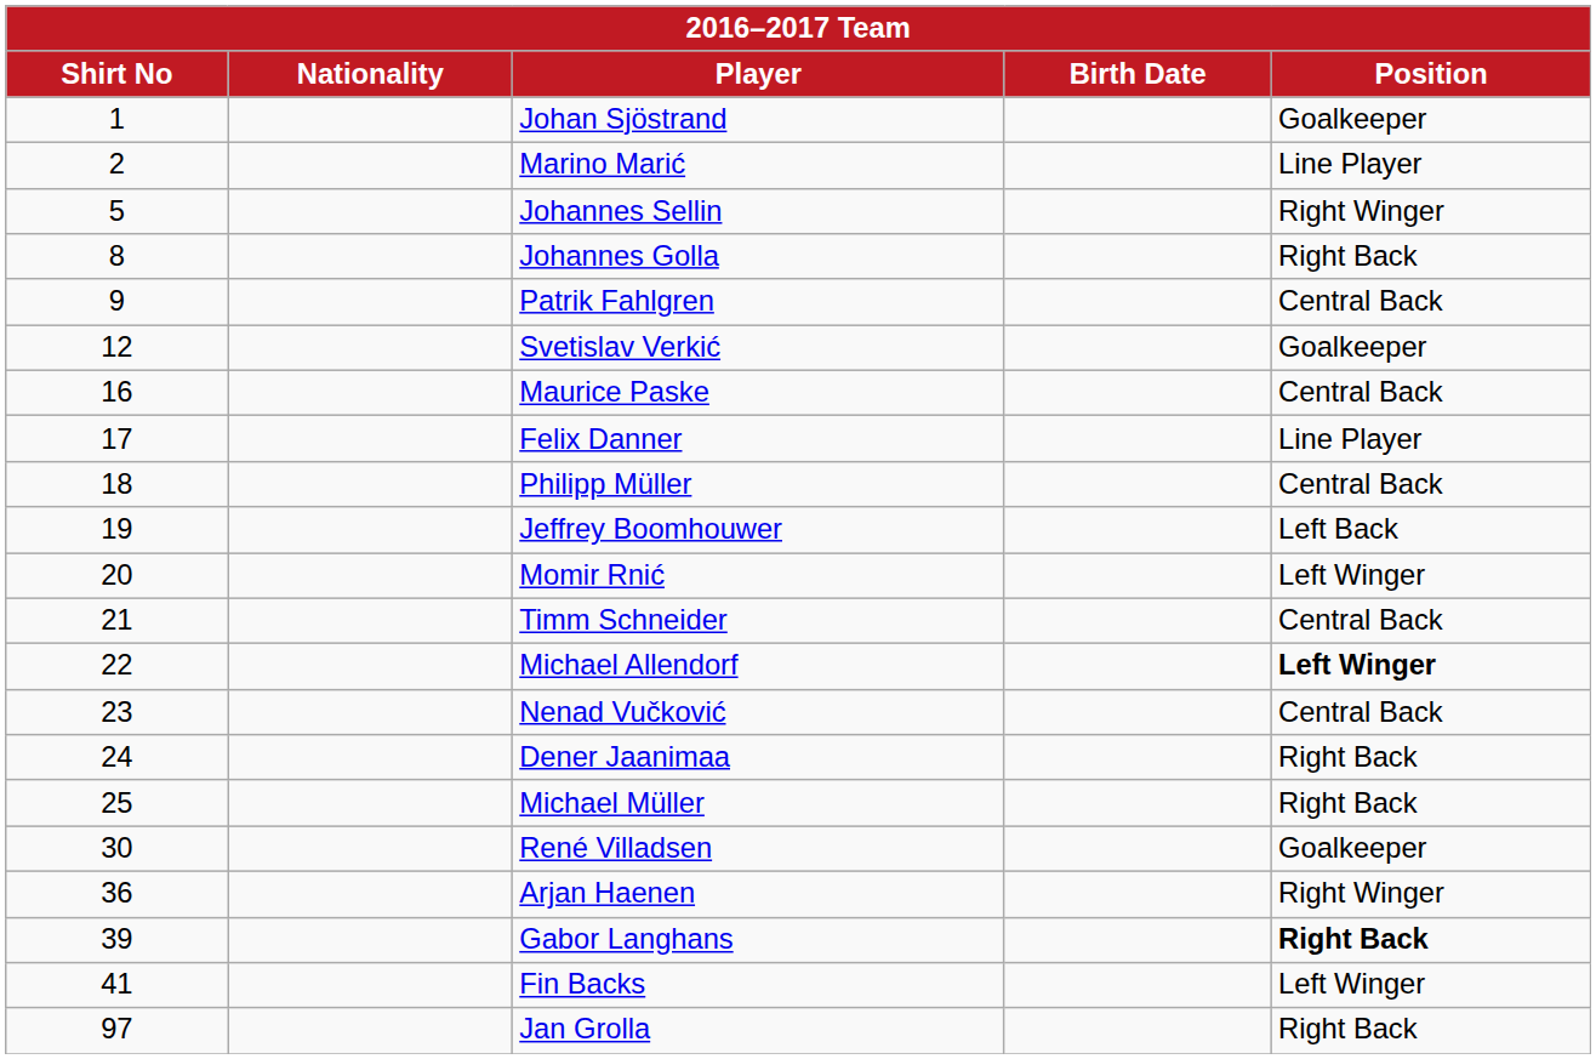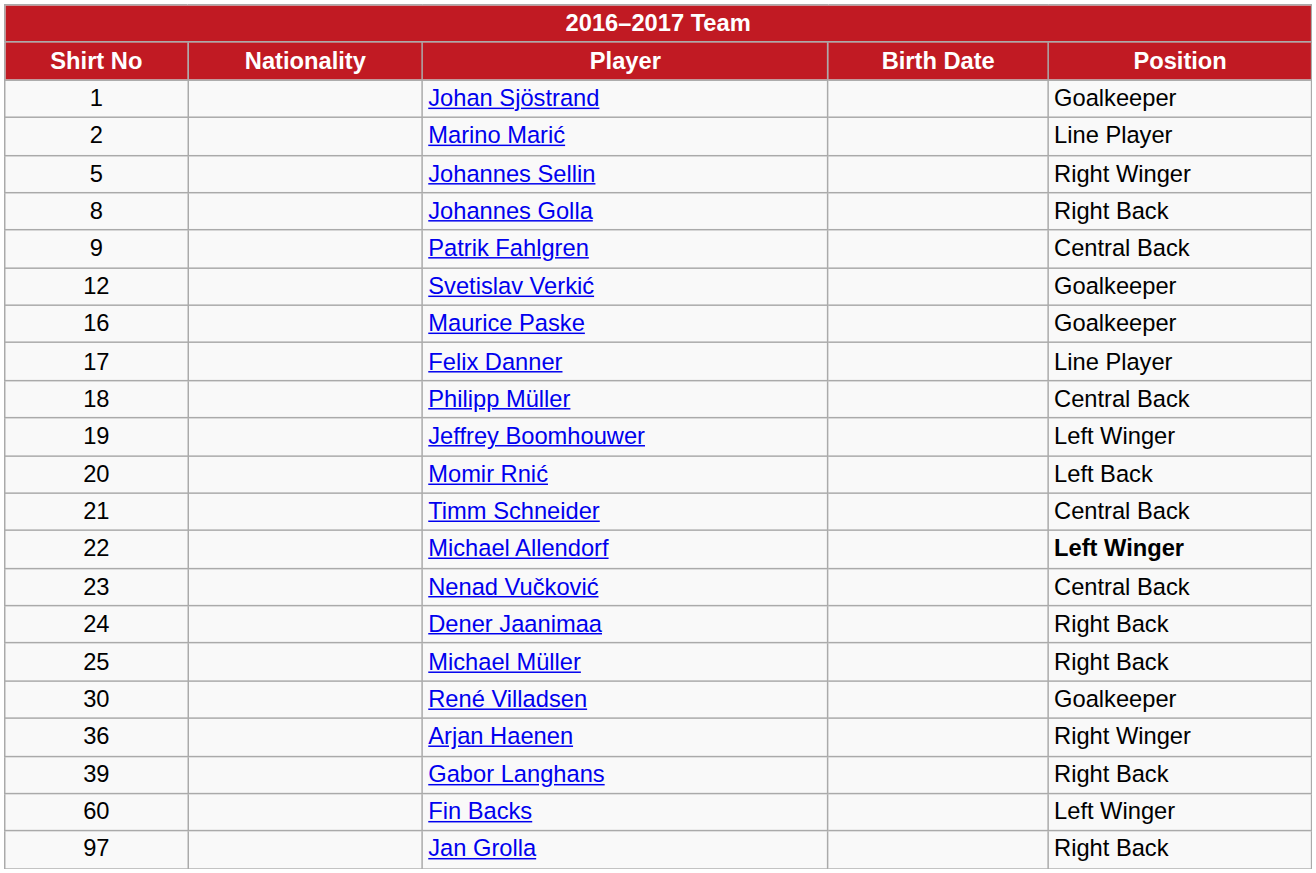Maurice Paske | Position: Central Back -> Goalkeeper
Jeffrey Boomhouwer | Position: Left Back -> Left Winger
Momir Rnić | Position: Left Winger -> Left Back
Gabor Langhans | Position: bold -> normal
Fin Backs | Shirt No: 41 -> 60
